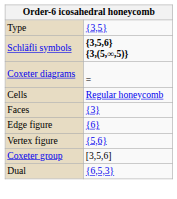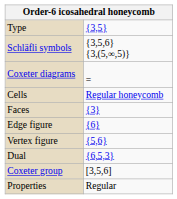Schläfli symbols | column 2: bold -> normal
rows swapped: Dual <-> Coxeter group
+ row: Properties | Regular
